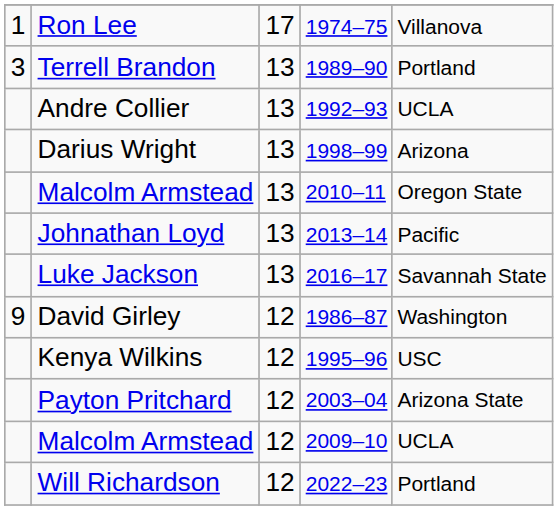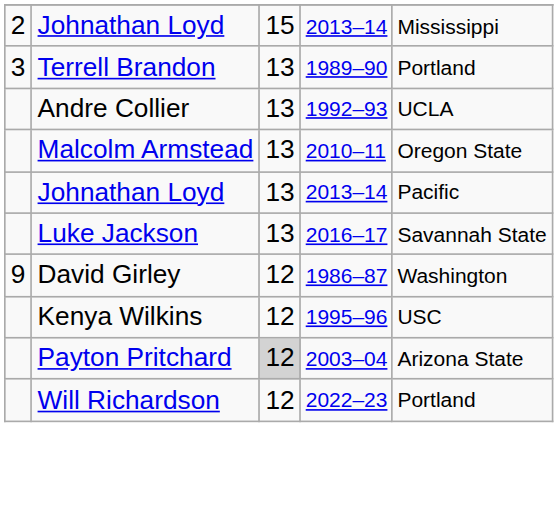- row: 1 | Ron Lee | 17 | 1974–75 | Villanova
+ row: 2 | Johnathan Loyd | 15 | 2013–14 | Mississippi
- row: Darius Wright | 13 | 1998–99 | Arizona
2003–04 | column 3: no background -> lightgrey background
- row: Malcolm Armstead | 12 | 2009–10 | UCLA
